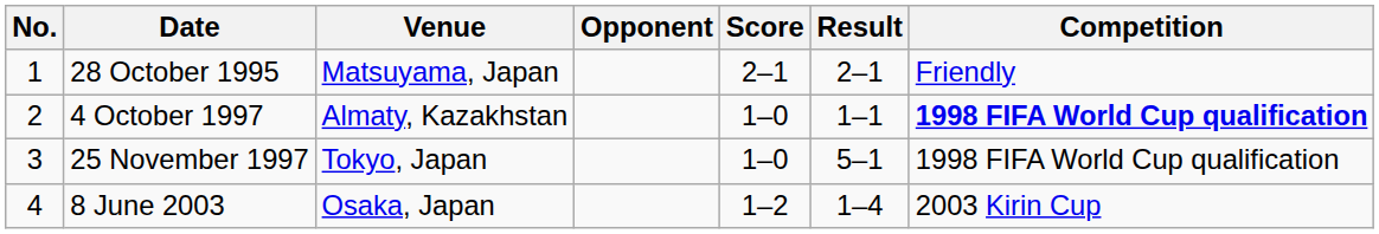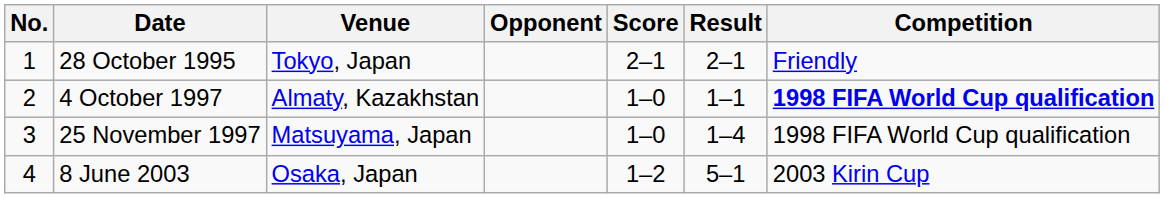28 October 1995 | Venue: Matsuyama, Japan -> Tokyo, Japan
25 November 1997 | Venue: Tokyo, Japan -> Matsuyama, Japan
25 November 1997 | Result: 5–1 -> 1–4
8 June 2003 | Result: 1–4 -> 5–1
